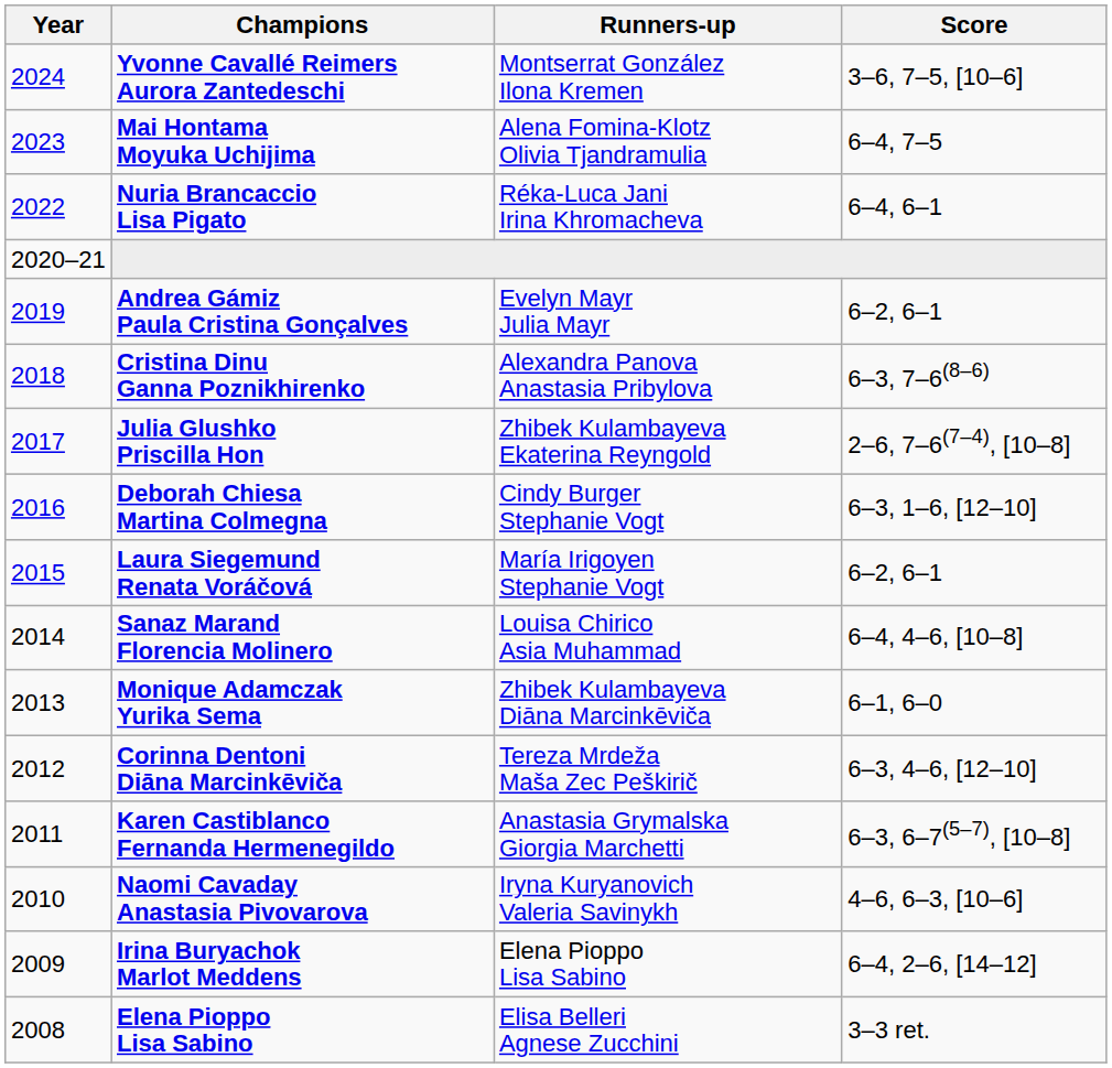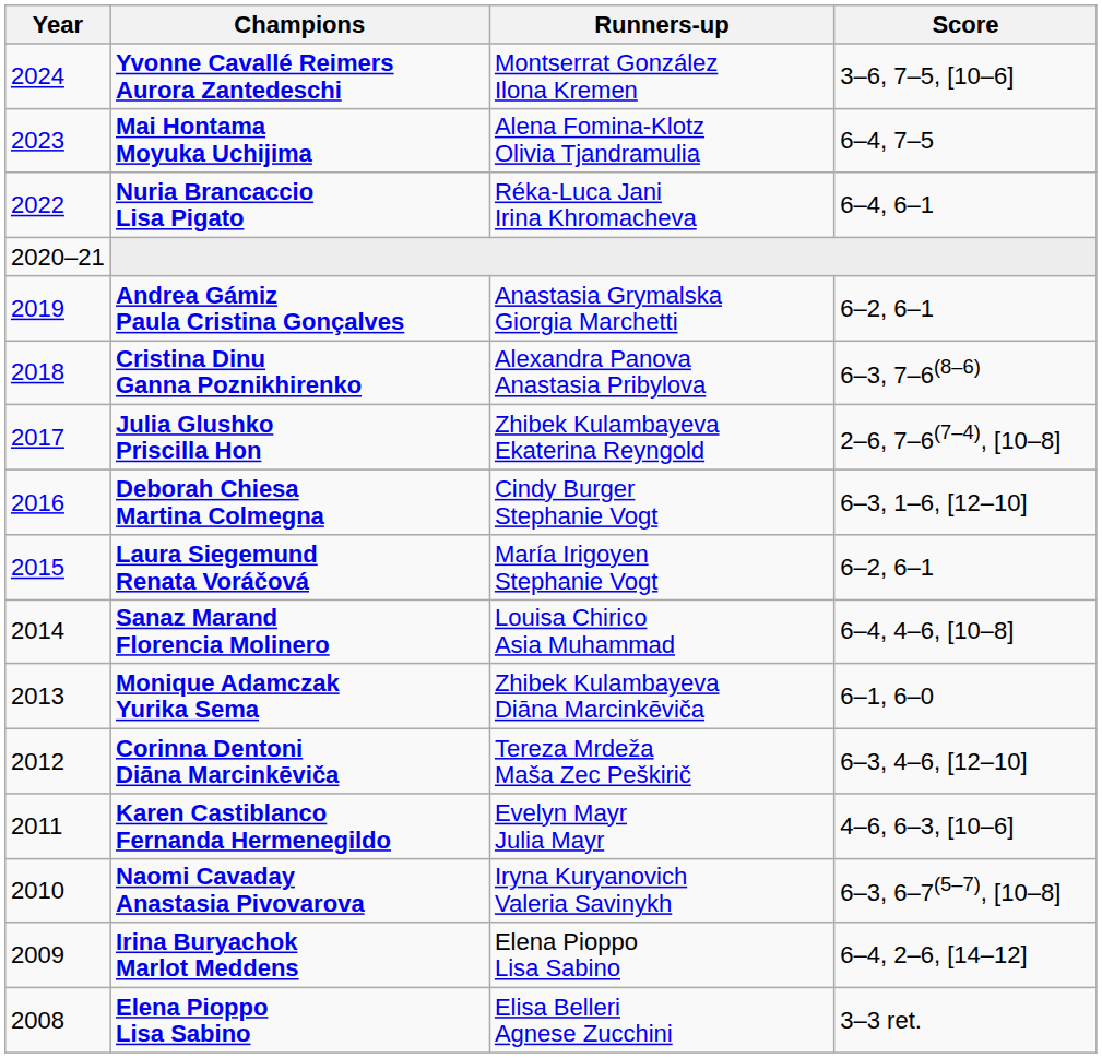Andrea Gámiz Paula Cristina Gonçalves | Runners-up: Evelyn Mayr Julia Mayr -> Anastasia Grymalska Giorgia Marchetti
Karen Castiblanco Fernanda Hermenegildo | Runners-up: Anastasia Grymalska Giorgia Marchetti -> Evelyn Mayr Julia Mayr
Karen Castiblanco Fernanda Hermenegildo | Score: 6–3, 6–7(5–7), [10–8] -> 4–6, 6–3, [10–6]
Naomi Cavaday Anastasia Pivovarova | Score: 4–6, 6–3, [10–6] -> 6–3, 6–7(5–7), [10–8]
